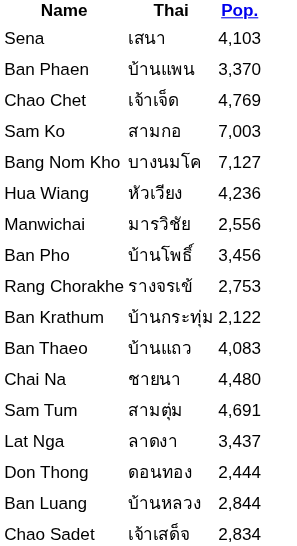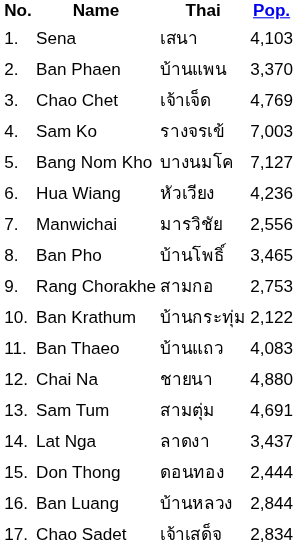+ column: No. | 1. | 2. | 3. | 4. | 5. | 6. | 7. | 8. | 9. | 10. | 11. | 12. | 13. | 14. | 15. | 16. | 17.
Sam Ko | Thai: สามกอ -> รางจรเข้
Ban Pho | Pop.: 3,456 -> 3,465
Rang Chorakhe | Thai: รางจรเข้ -> สามกอ
Chai Na | Pop.: 4,480 -> 4,880
